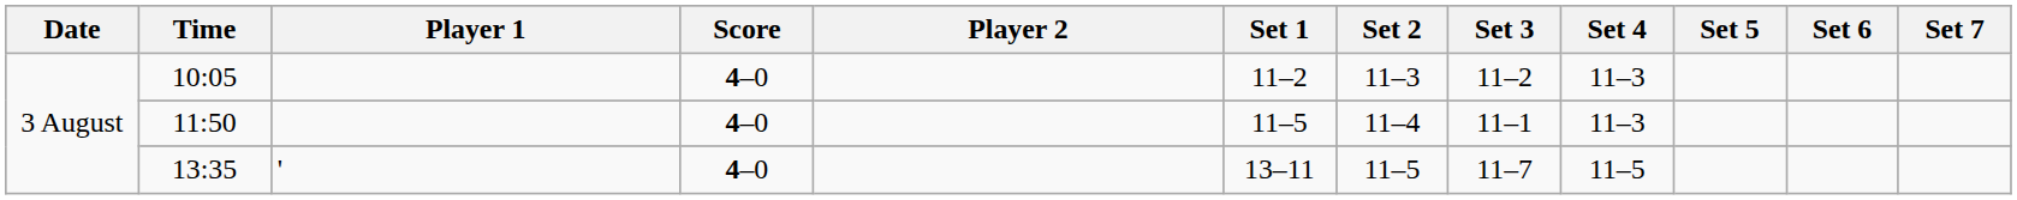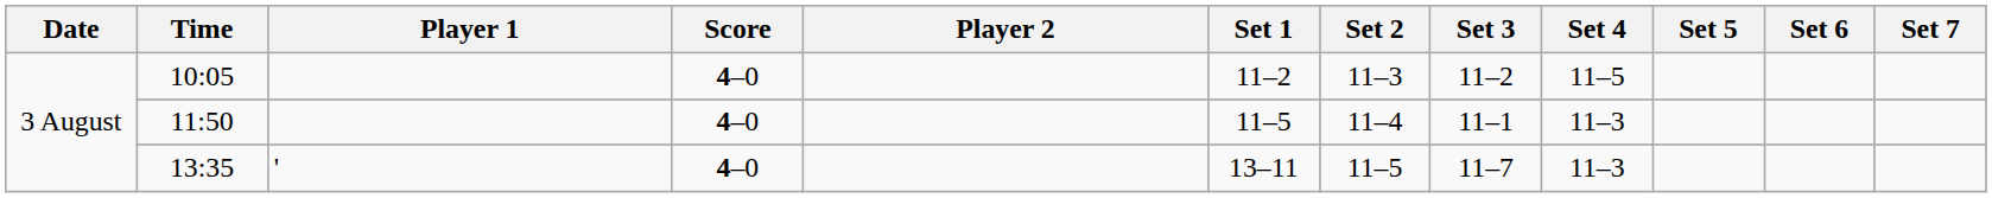10:05 | Set 4: 11–3 -> 11–5
13:35 | Set 4: 11–5 -> 11–3
